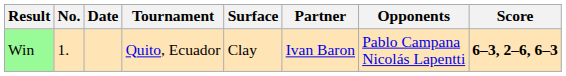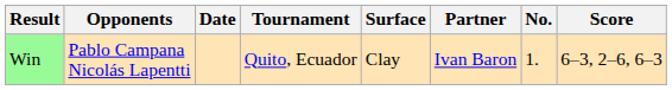columns swapped: No. <-> Opponents
Win | Score: bold -> normal
